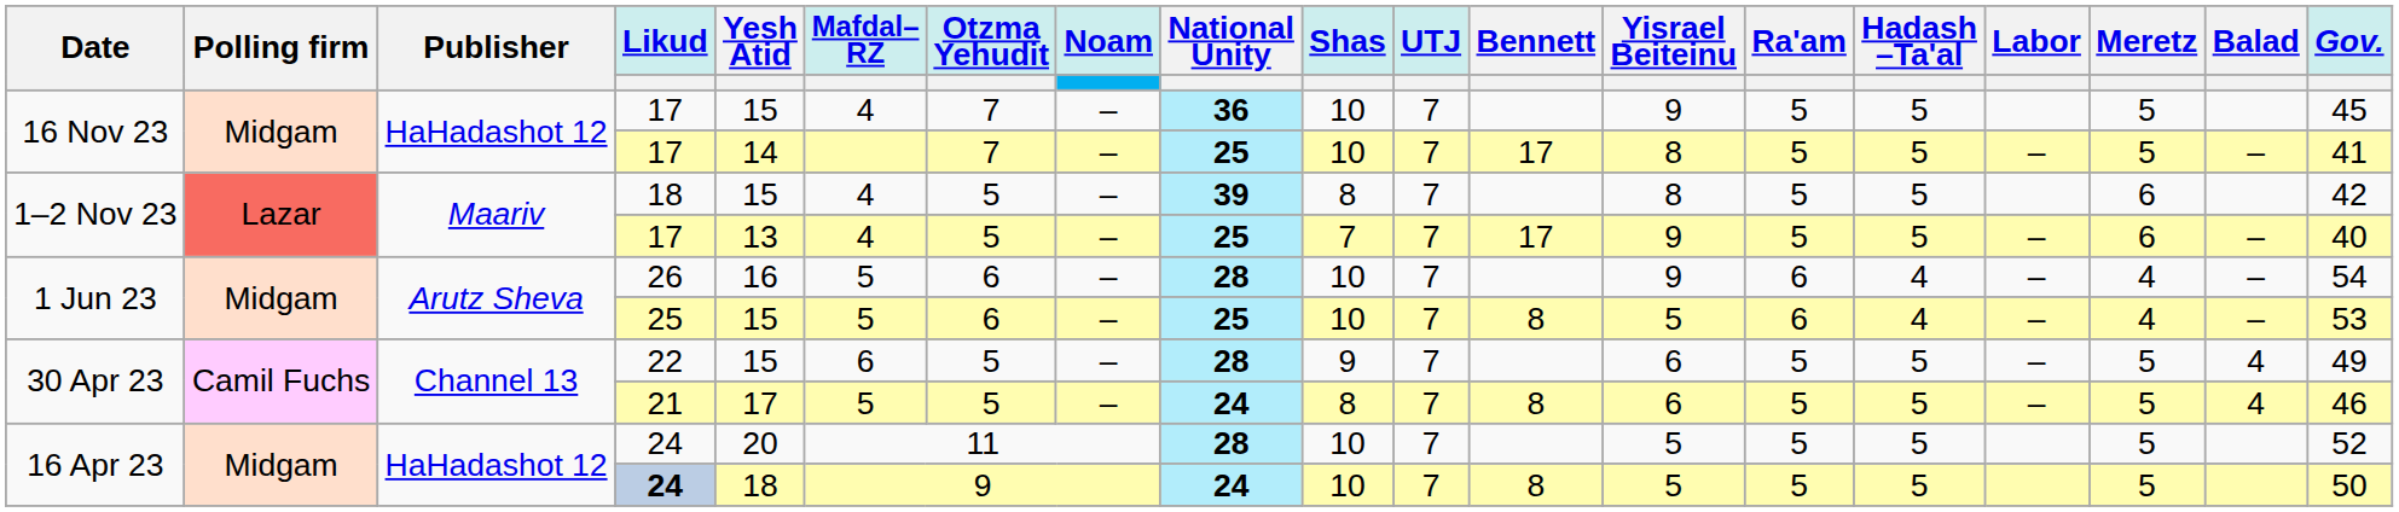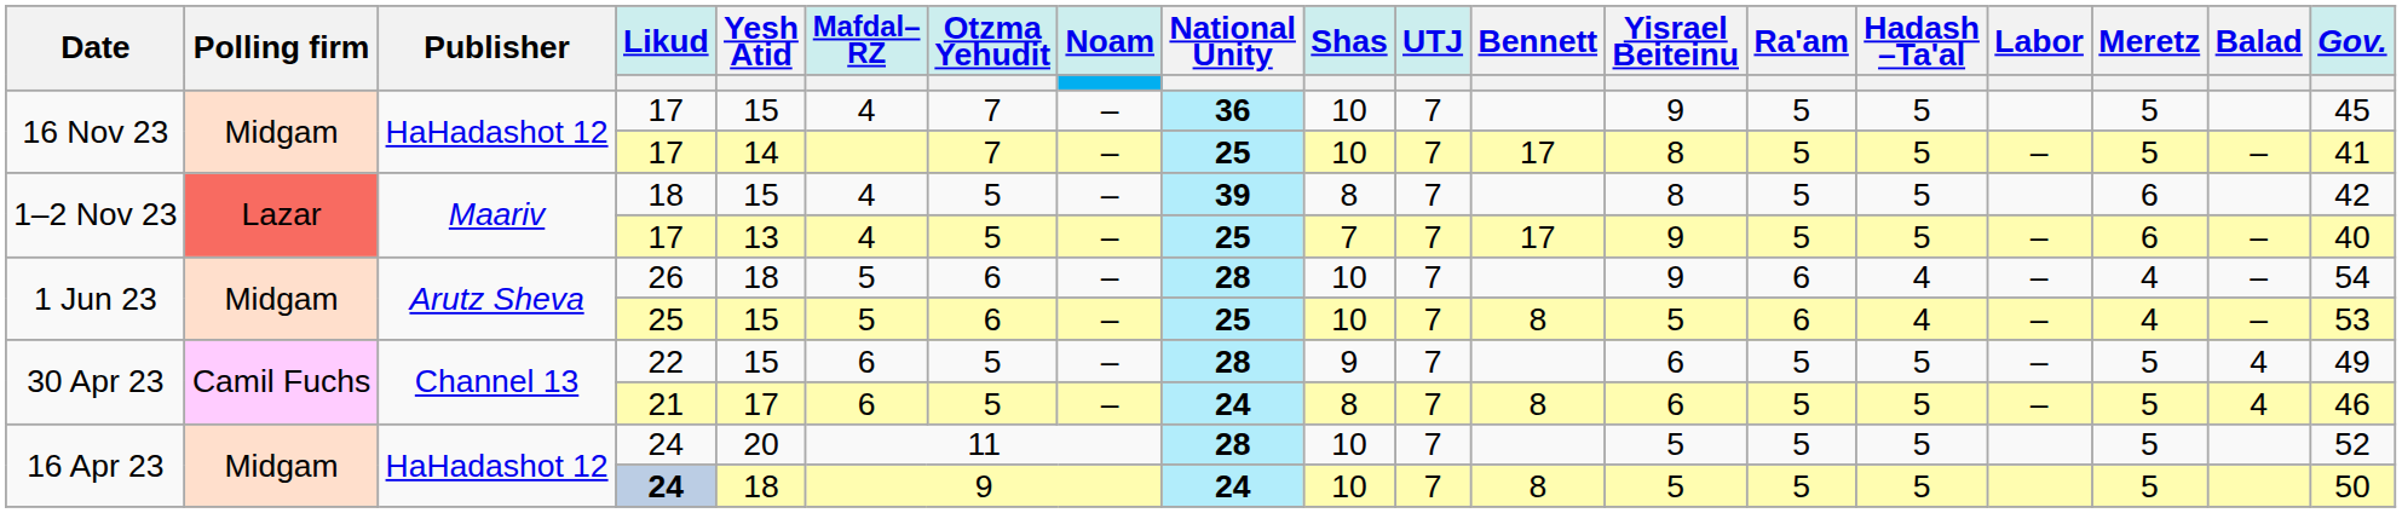26 | Yesh Atid: 16 -> 18
21 | Mafdal– RZ: 5 -> 6
